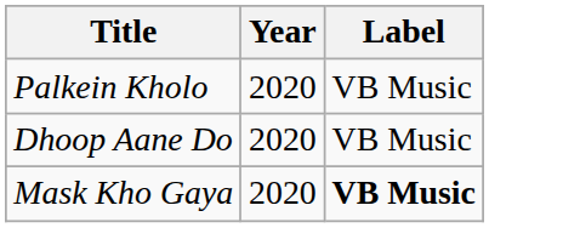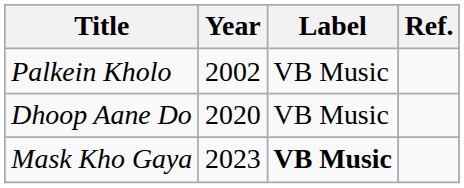+ column: Ref.
Palkein Kholo | Year: 2020 -> 2002
Mask Kho Gaya | Year: 2020 -> 2023
